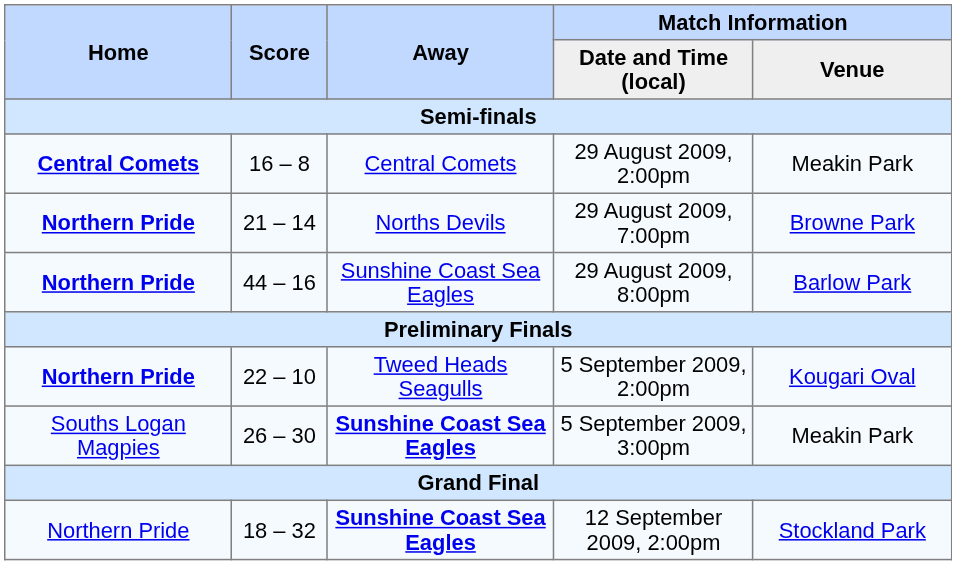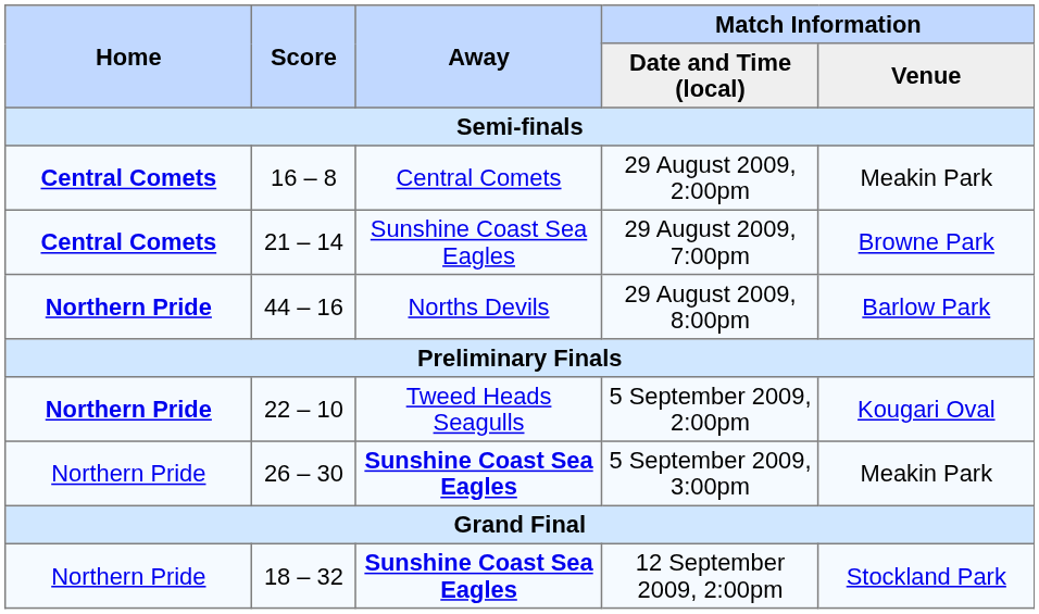29 August 2009, 7:00pm | Home: Northern Pride -> Central Comets
29 August 2009, 7:00pm | Away: Norths Devils -> Sunshine Coast Sea Eagles
29 August 2009, 8:00pm | Away: Sunshine Coast Sea Eagles -> Norths Devils
5 September 2009, 3:00pm | Home: Souths Logan Magpies -> Northern Pride
